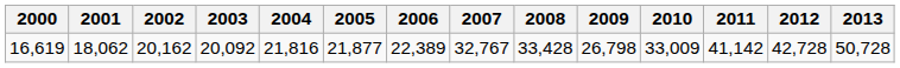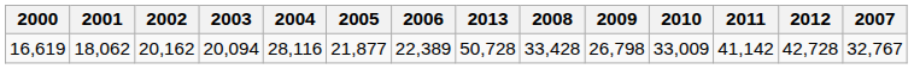columns swapped: 2007 <-> 2013
16,619 | 2003: 20,092 -> 20,094
16,619 | 2004: 21,816 -> 28,116
